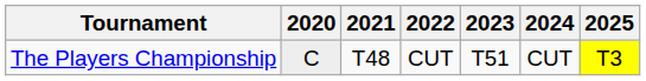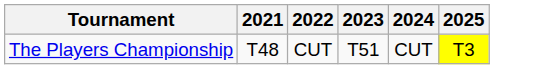- column: 2020 | C
